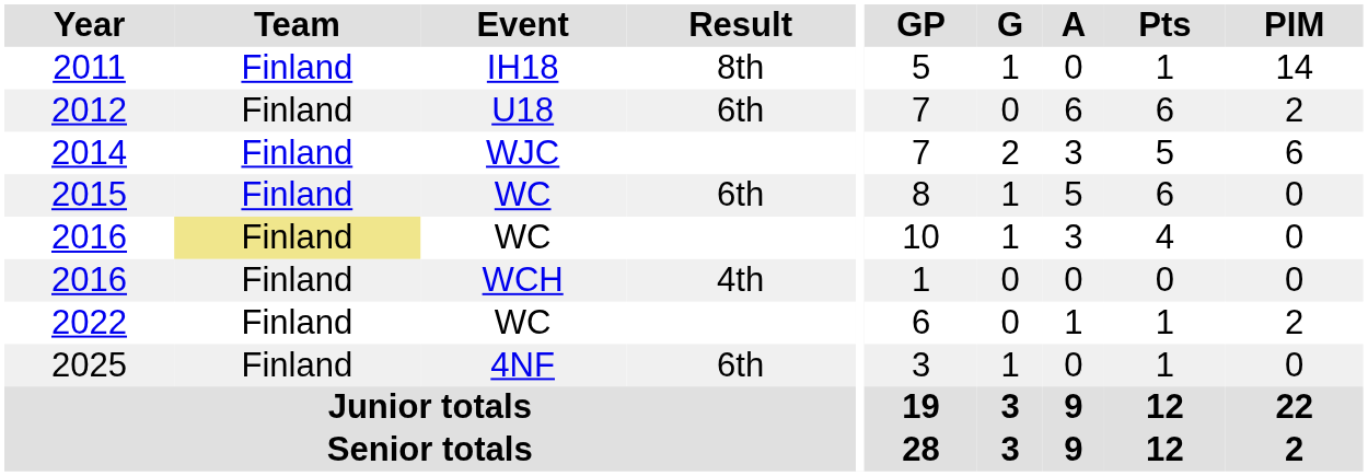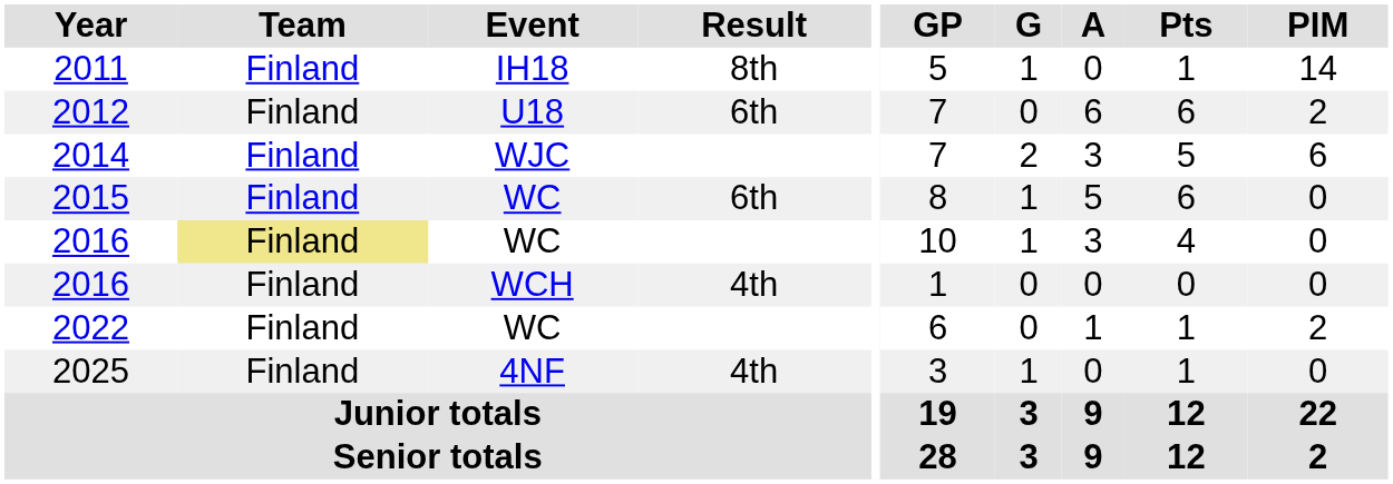2025 | Result: 6th -> 4th
